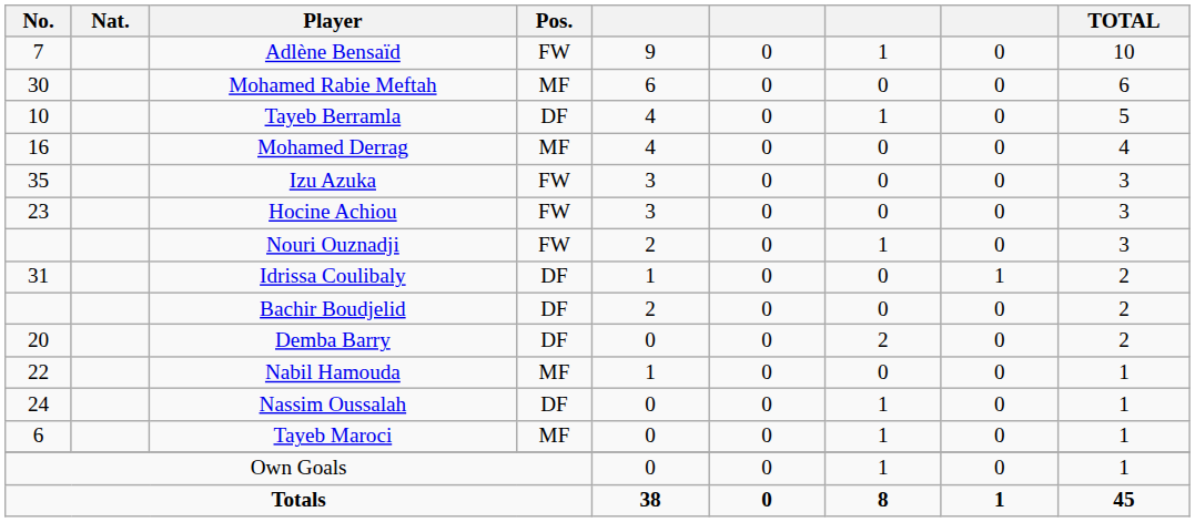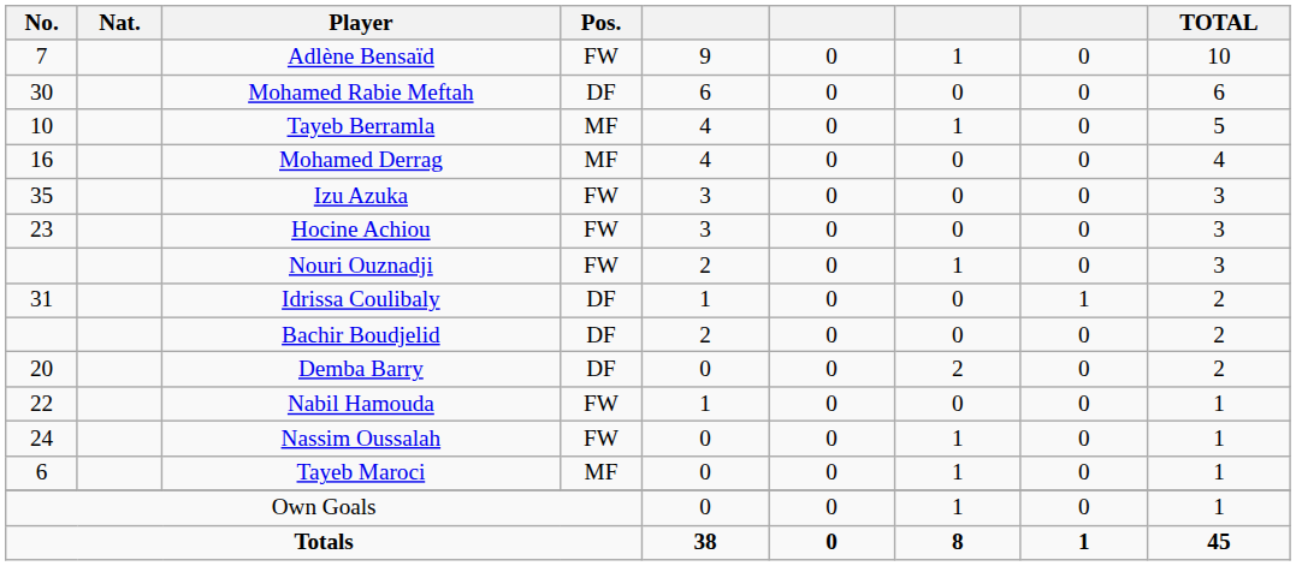Mohamed Rabie Meftah | Pos.: MF -> DF
Tayeb Berramla | Pos.: DF -> MF
Nabil Hamouda | Pos.: MF -> FW
Nassim Oussalah | Pos.: DF -> FW
